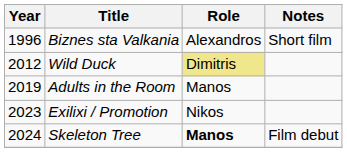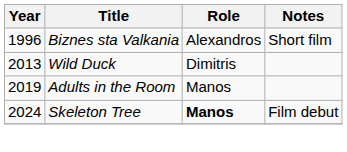Wild Duck | Year: 2012 -> 2013
Wild Duck | Role: khaki background -> no background
- row: 2023 | Exilixi / Promotion | Nikos
